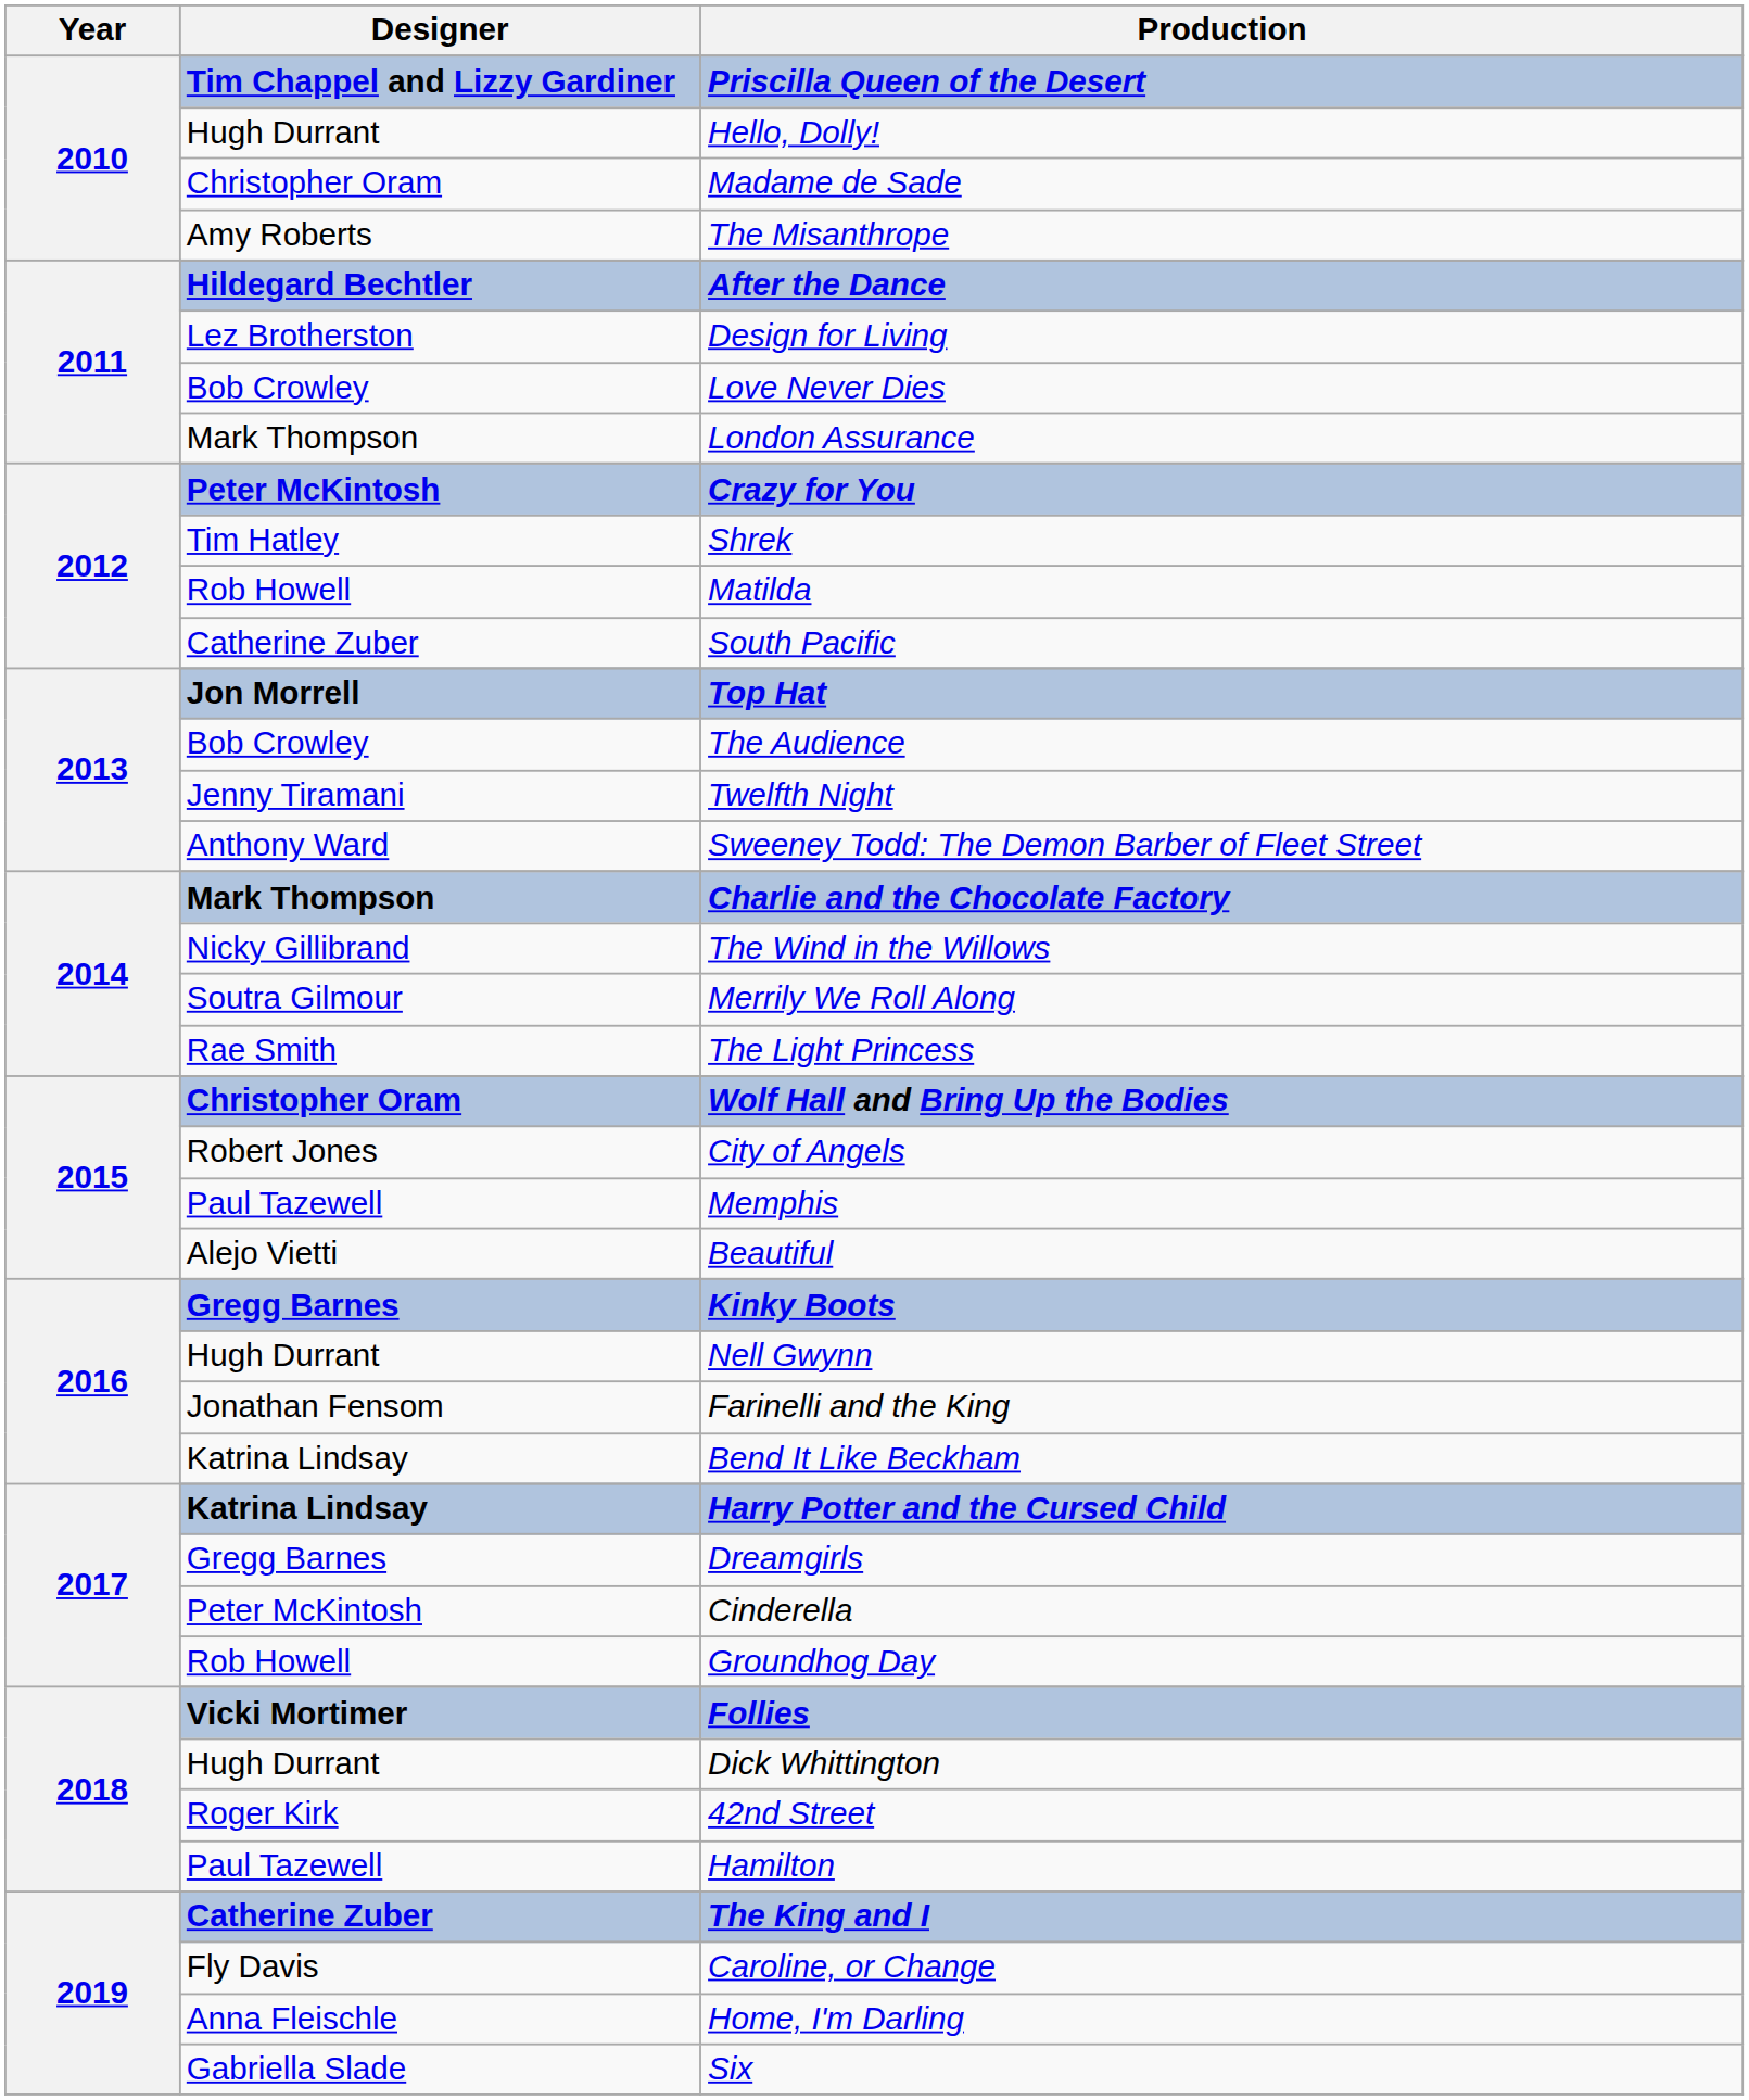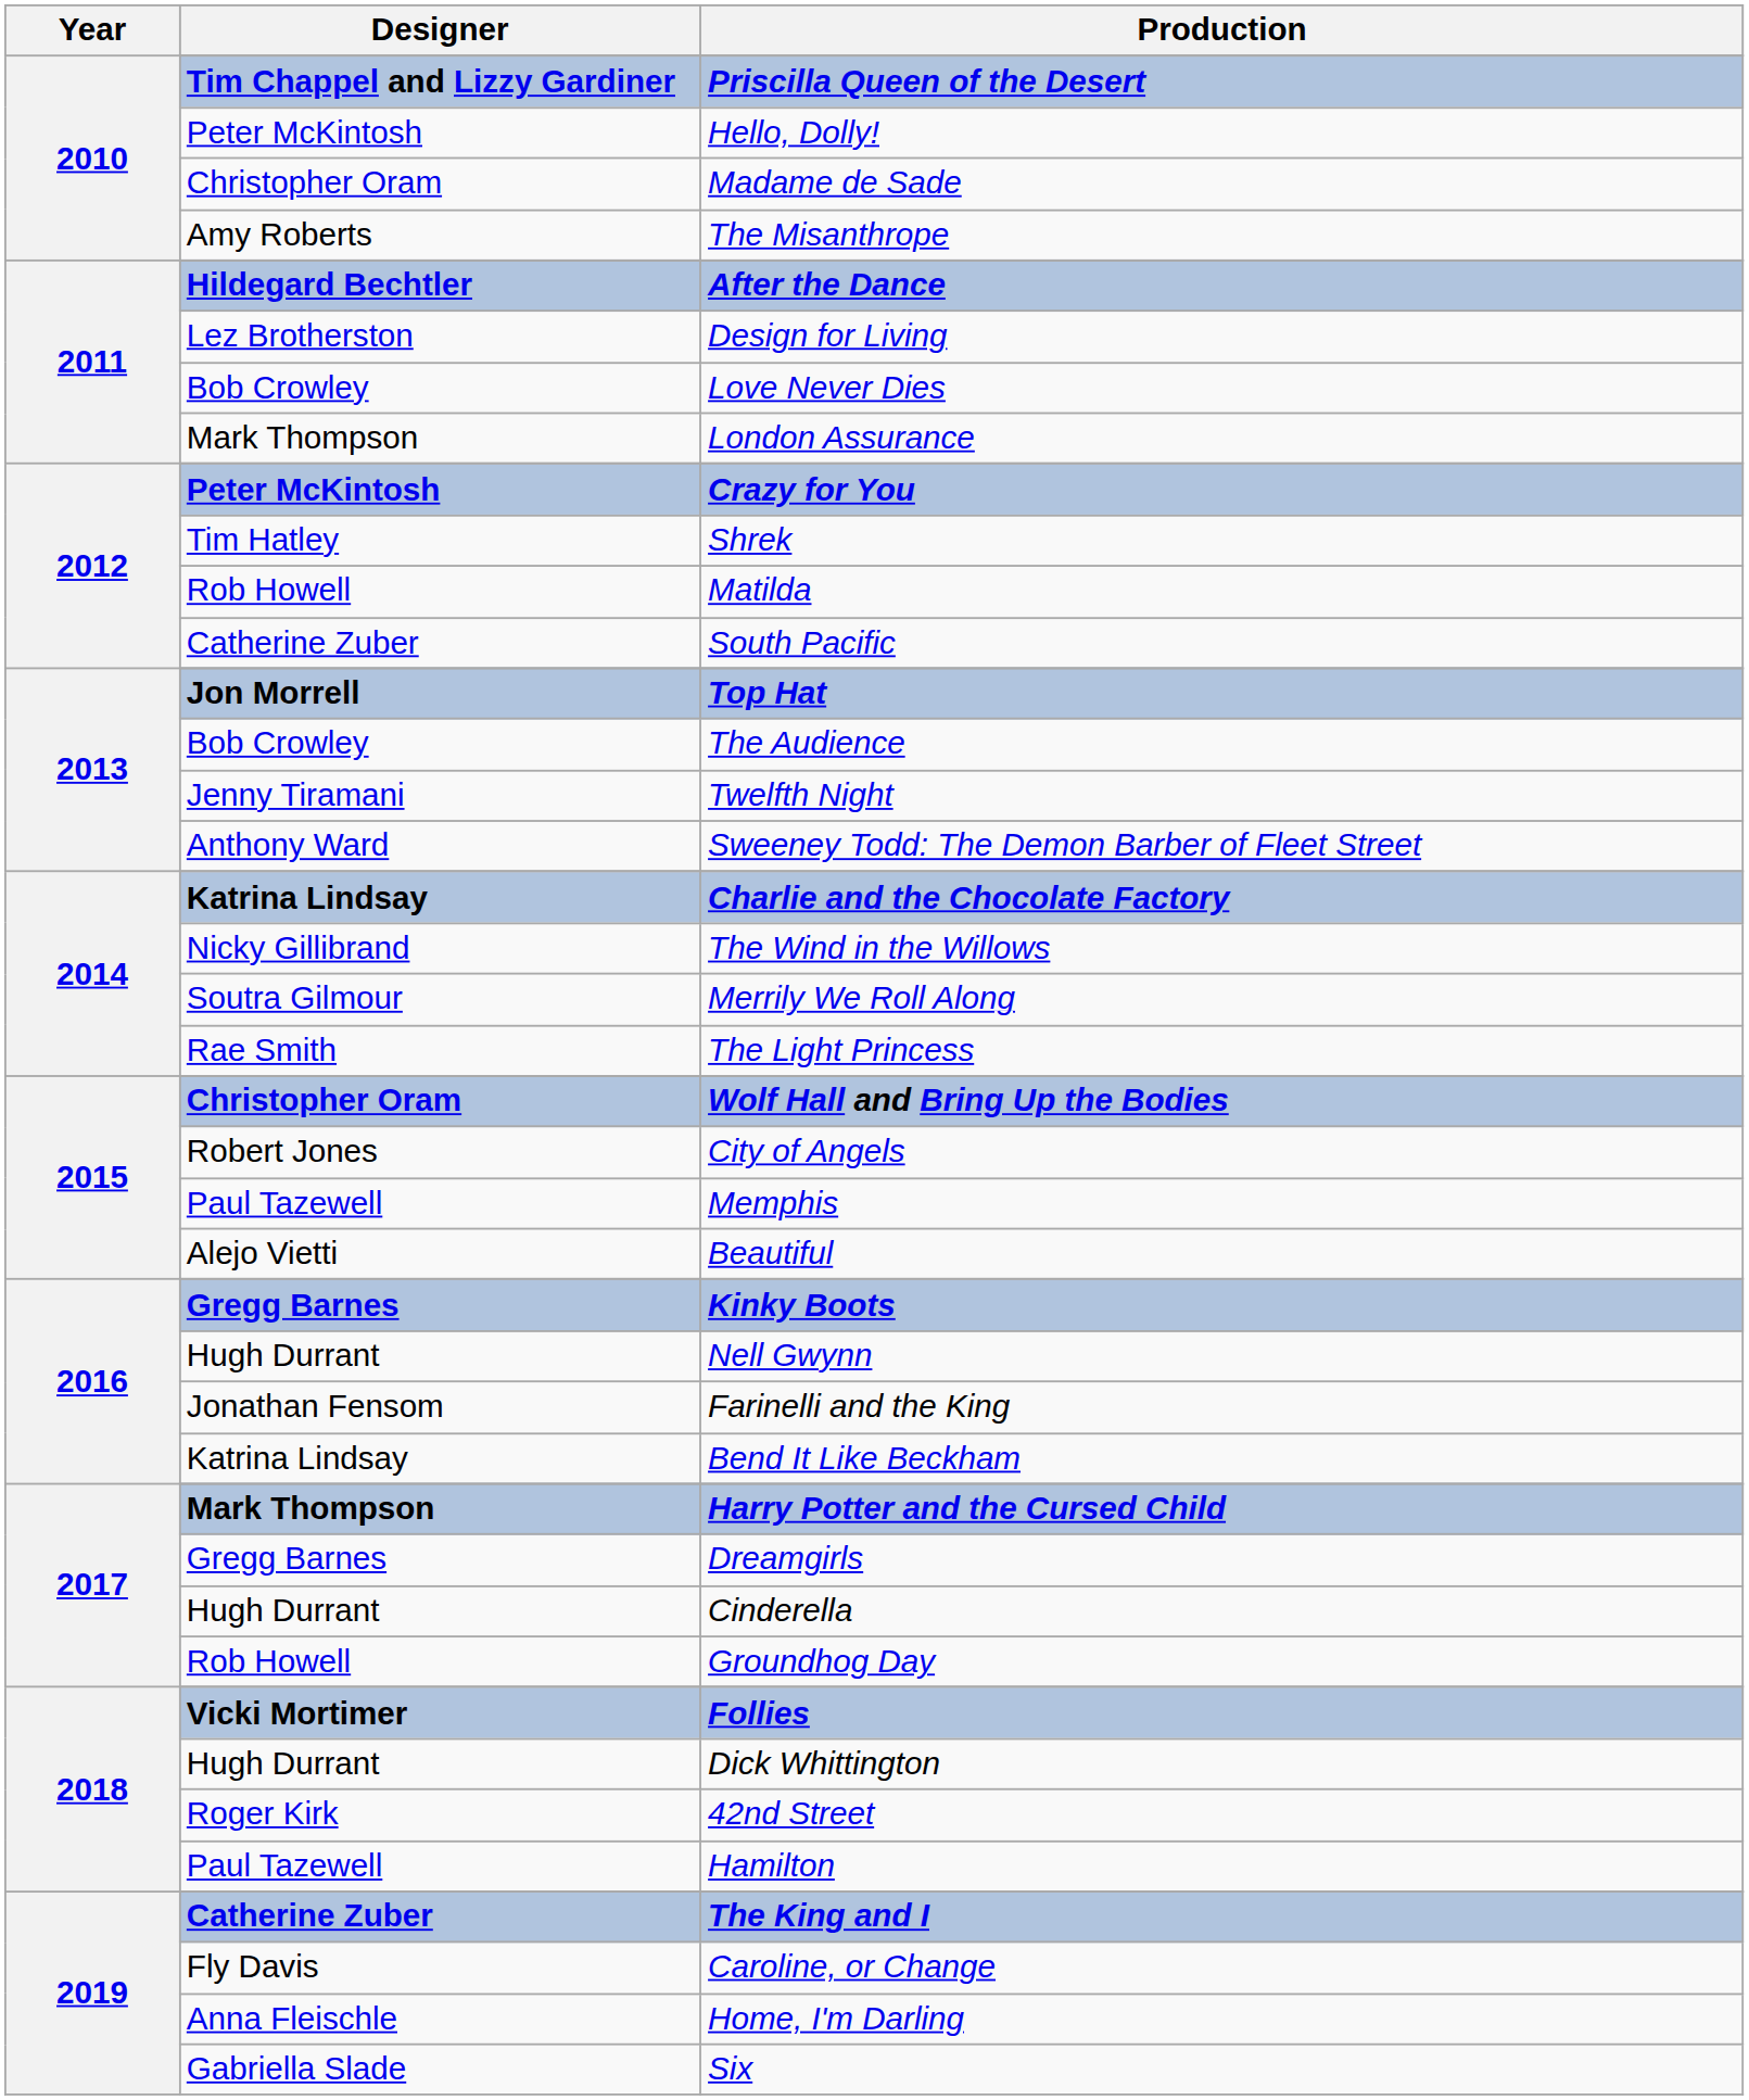Hello, Dolly! | Designer: Hugh Durrant -> Peter McKintosh
Charlie and the Chocolate Factory | Designer: Mark Thompson -> Katrina Lindsay
Harry Potter and the Cursed Child | Designer: Katrina Lindsay -> Mark Thompson
Cinderella | Designer: Peter McKintosh -> Hugh Durrant
